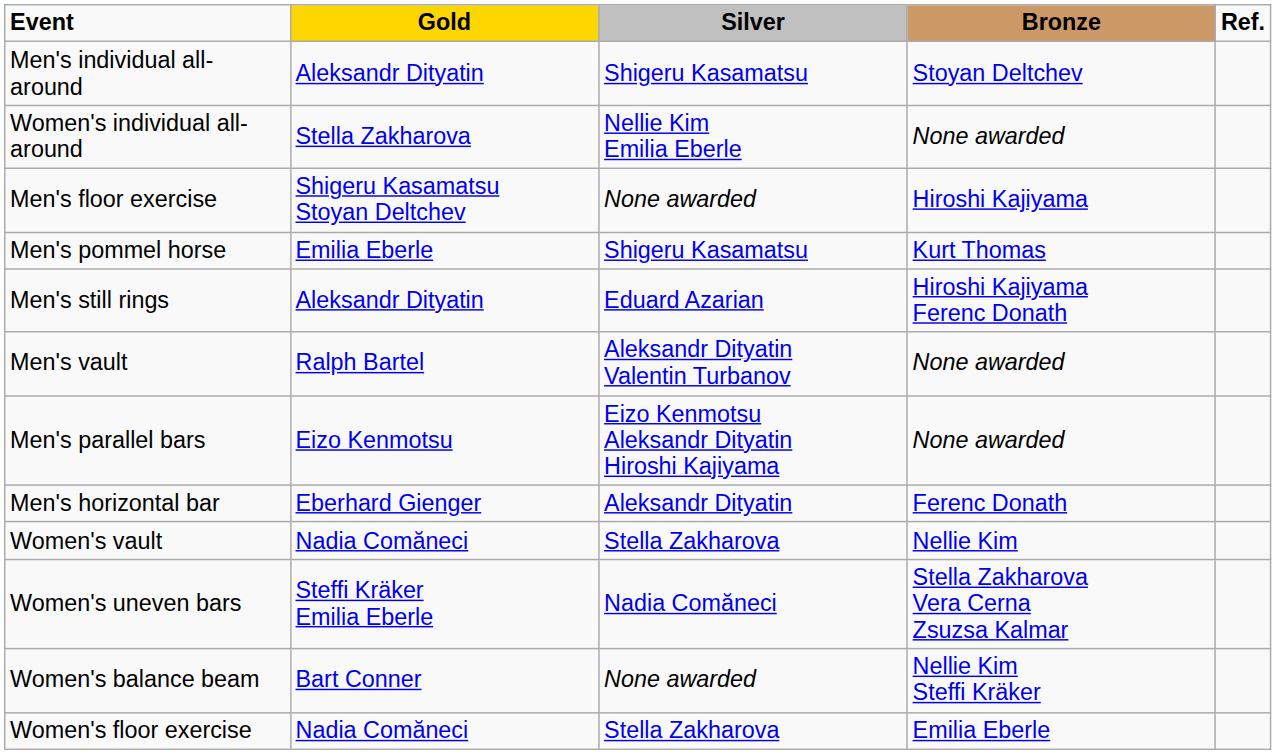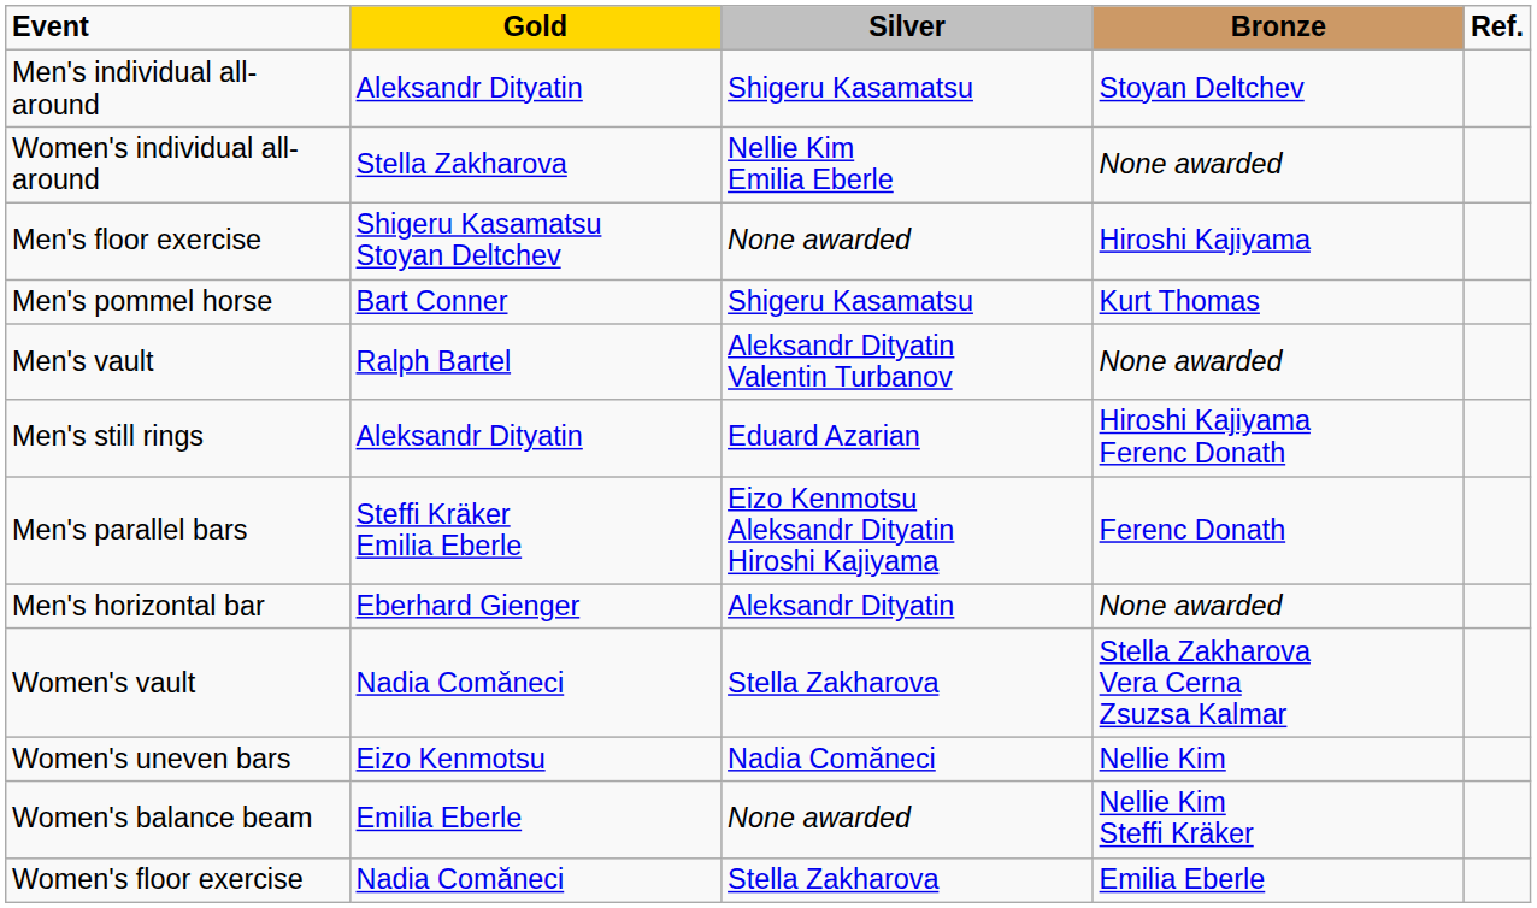Men's pommel horse | Gold: Emilia Eberle -> Bart Conner
rows swapped: Men's still rings <-> Men's vault
Men's parallel bars | Gold: Eizo Kenmotsu -> Steffi Kräker Emilia Eberle
Men's parallel bars | Bronze: None awarded -> Ferenc Donath
Men's horizontal bar | Bronze: Ferenc Donath -> None awarded
Women's vault | Bronze: Nellie Kim -> Stella Zakharova Vera Cerna Zsuzsa Kalmar
Women's uneven bars | Gold: Steffi Kräker Emilia Eberle -> Eizo Kenmotsu
Women's uneven bars | Bronze: Stella Zakharova Vera Cerna Zsuzsa Kalmar -> Nellie Kim
Women's balance beam | Gold: Bart Conner -> Emilia Eberle
